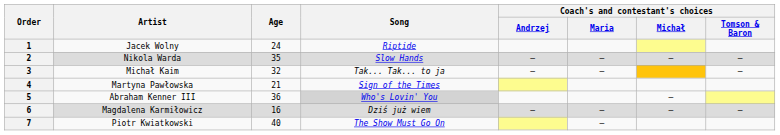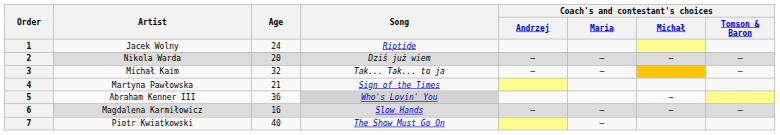2 | Age: 35 -> 20
2 | Song: Slow Hands -> Dziś już wiem
6 | Song: Dziś już wiem -> Slow Hands
